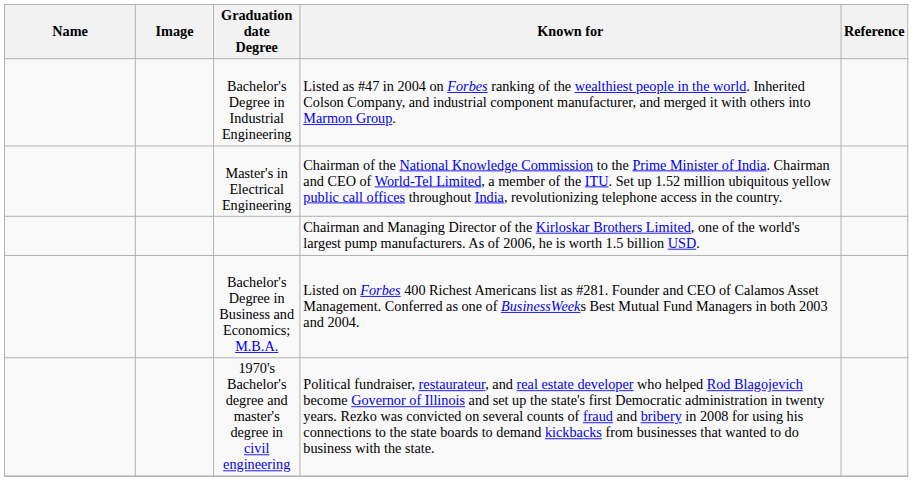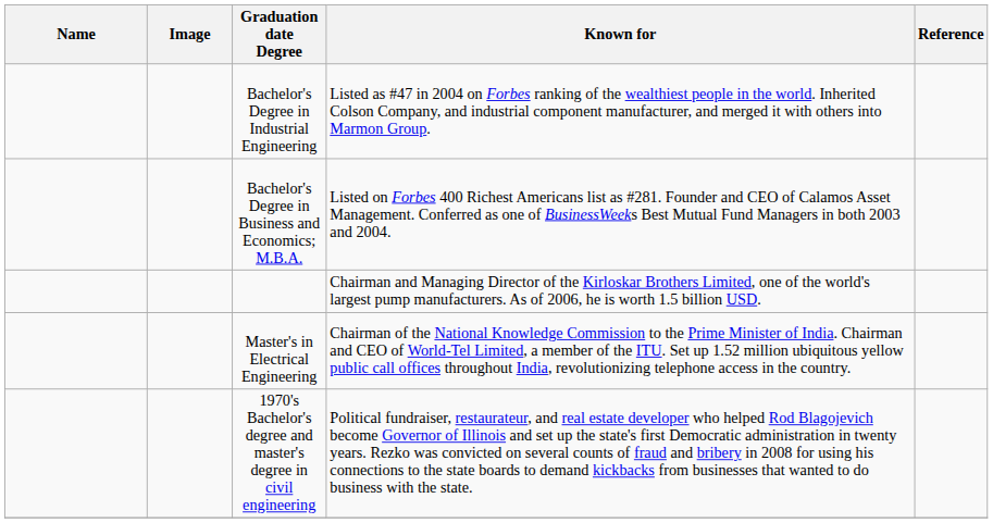rows swapped: Bachelor's Degree in Business and Economics; M.B.A. <-> Master's in Electrical Engineering
